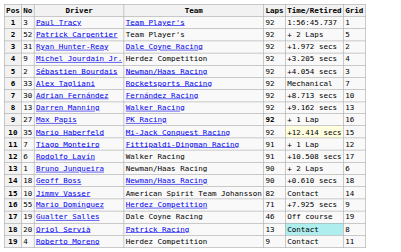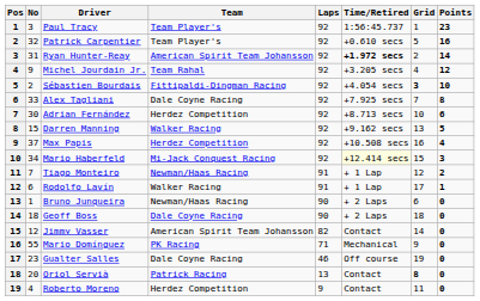+ column: Points | 23 | 16 | 14 | 12 | 10 | 8 | 6 | 5 | 4 | 3 | 2 | 1 | 0 | 0 | 0 | 0 | 0 | 0 | 0
Patrick Carpentier | No: 52 -> 32
Patrick Carpentier | Time/Retired: + 2 Laps -> +0.610 secs
Ryan Hunter-Reay | Team: Dale Coyne Racing -> American Spirit Team Johansson
Ryan Hunter-Reay | Time/Retired: normal -> bold
Michel Jourdain Jr. | Team: Herdez Competition -> Team Rahal
Sébastien Bourdais | Team: Newman/Haas Racing -> Fittipaldi-Dingman Racing
Sébastien Bourdais | Grid: normal -> bold
Alex Tagliani | Team: Rocketsports Racing -> Dale Coyne Racing
Alex Tagliani | Time/Retired: Mechanical -> +7.925 secs
Adrian Fernández | Team: Fernández Racing -> Herdez Competition
Darren Manning | No: 13 -> 15
Max Papis | No: 27 -> 37
Max Papis | Team: PK Racing -> Herdez Competition
Max Papis | Laps: bold -> normal
Max Papis | Time/Retired: + 1 Lap -> +10.508 secs
Mario Haberfeld | No: 35 -> 34
Tiago Monteiro | Team: Fittipaldi-Dingman Racing -> Newman/Haas Racing
Rodolfo Lavín | Time/Retired: +10.508 secs -> + 1 Lap
Geoff Boss | Team: Newman/Haas Racing -> Dale Coyne Racing
Geoff Boss | Time/Retired: +0.610 secs -> + 2 Laps
Jimmy Vasser | No: 10 -> 12
Mario Domínguez | Team: Herdez Competition -> PK Racing
Mario Domínguez | Time/Retired: +7.925 secs -> Mechanical
Gualter Salles | No: 19 -> 23
Oriol Servià | Time/Retired: paleturquoise background -> no background
Oriol Servià | Grid: normal -> bold
